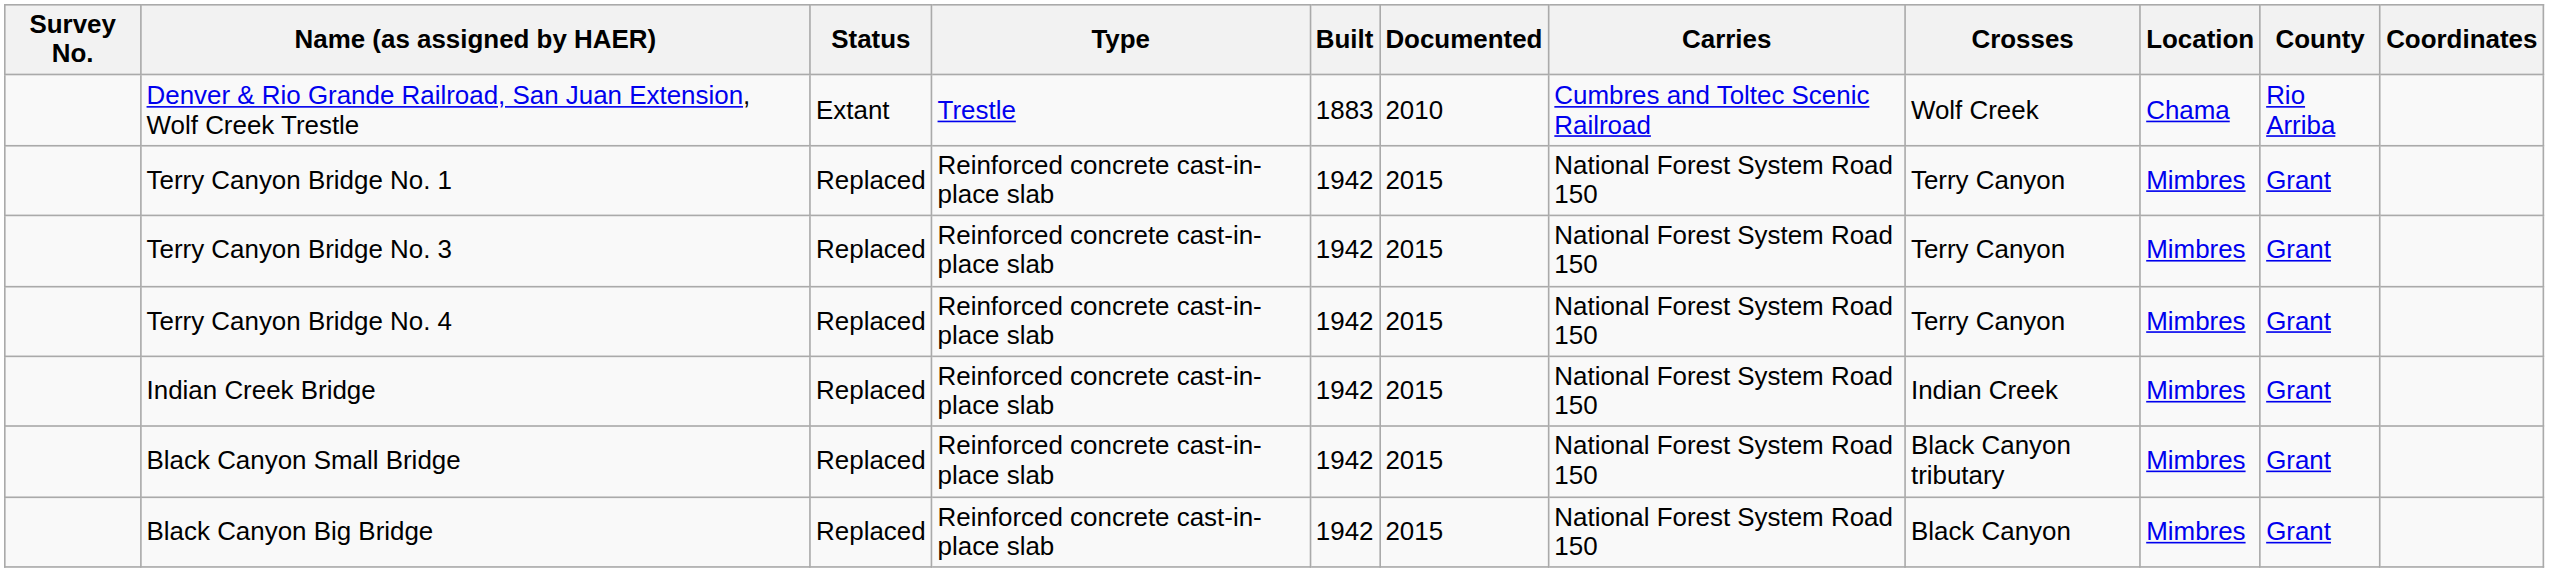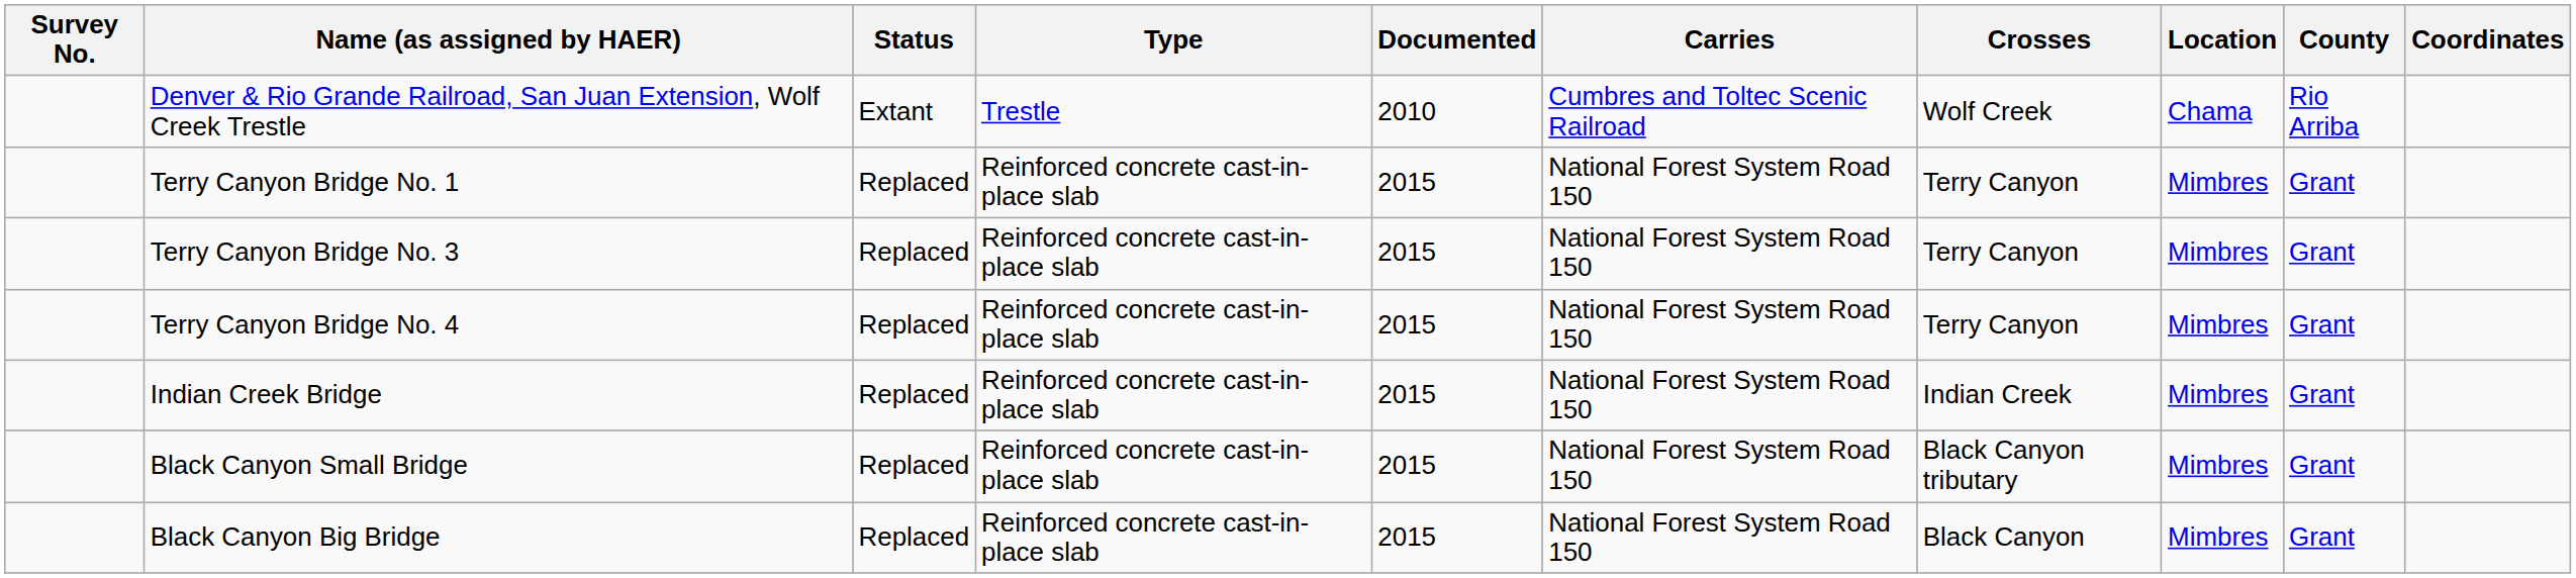- column: Built | 1883 | 1942 | 1942 | 1942 | 1942 | 1942 | 1942
